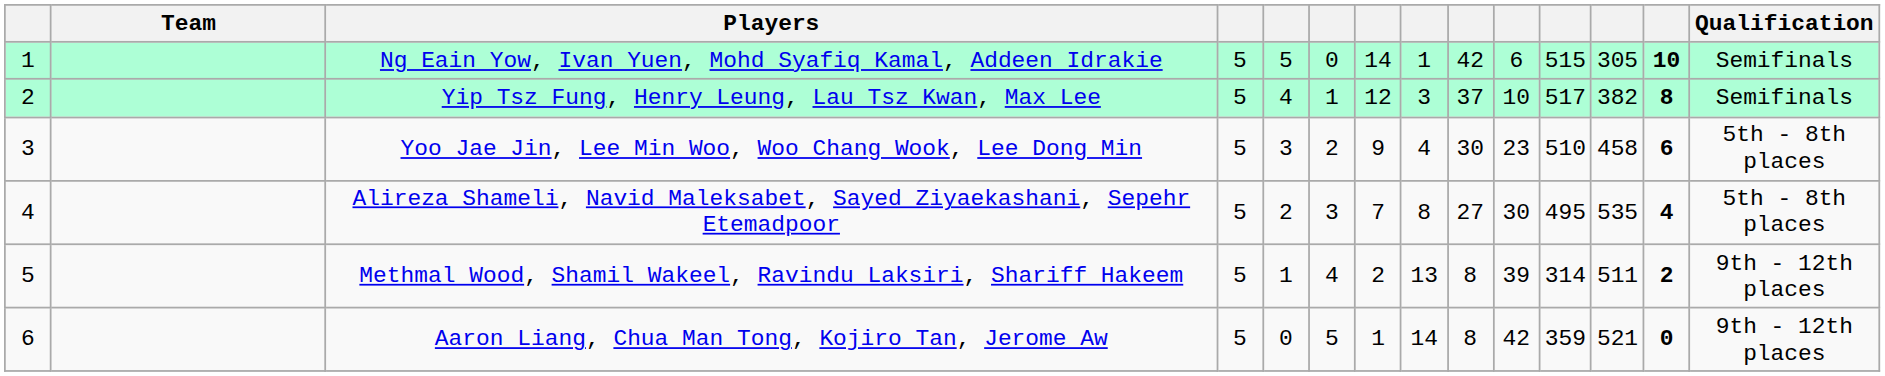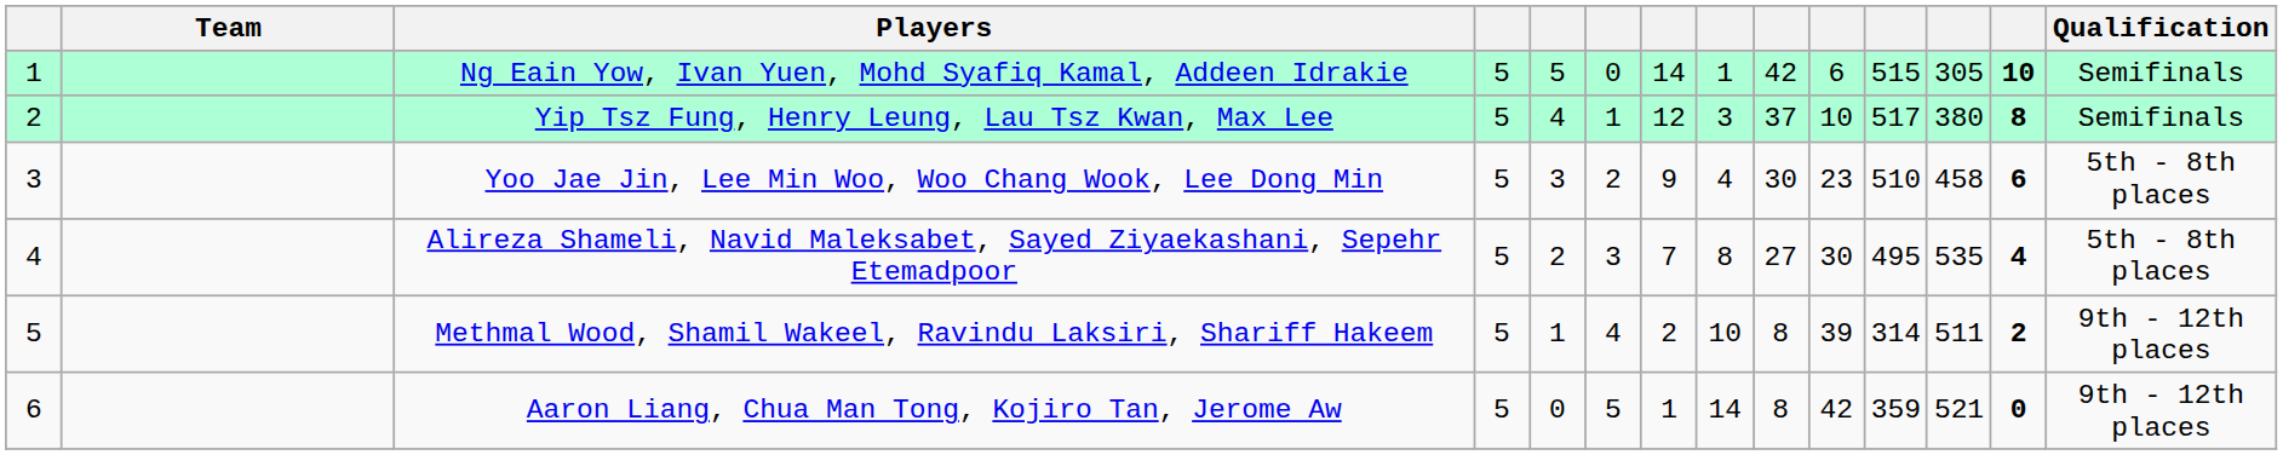Yip Tsz Fung, Henry Leung, Lau Tsz Kwan, Max Lee | column 12: 382 -> 380
Methmal Wood, Shamil Wakeel, Ravindu Laksiri, Shariff Hakeem | column 8: 13 -> 10
